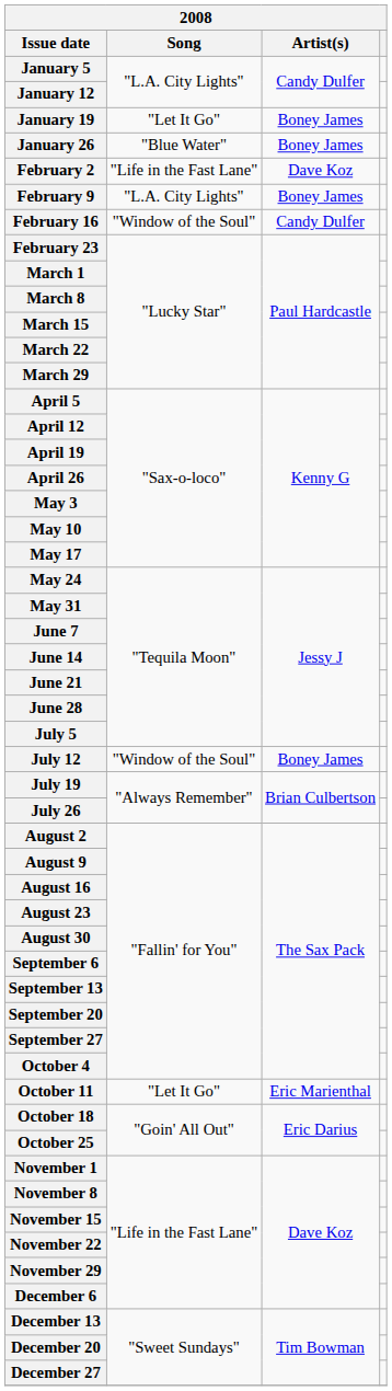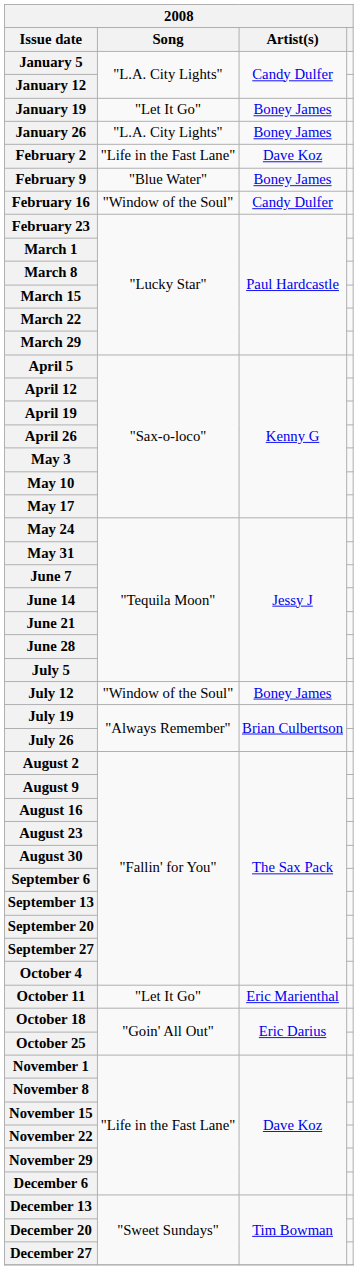January 26 | Song: "Blue Water" -> "L.A. City Lights"
February 9 | Song: "L.A. City Lights" -> "Blue Water"
